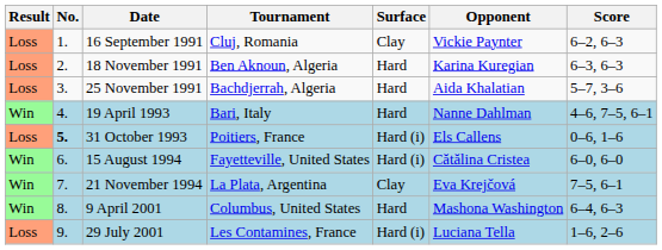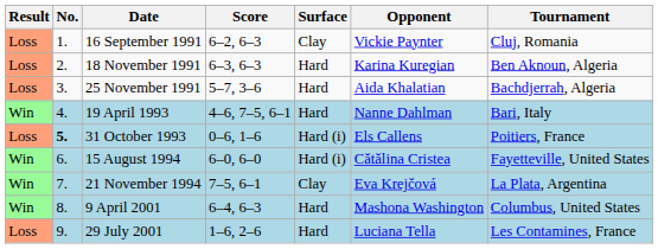columns swapped: Tournament <-> Score
29 July 2001 | Surface: Hard (i) -> Hard
